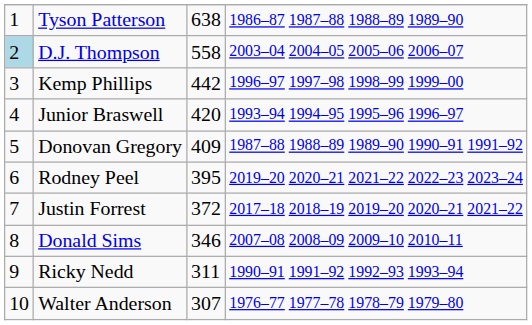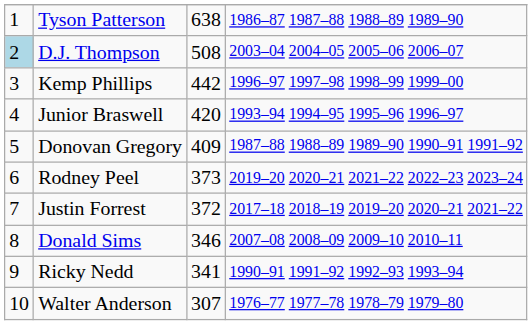D.J. Thompson | column 3: 558 -> 508
Rodney Peel | column 3: 395 -> 373
Ricky Nedd | column 3: 311 -> 341
